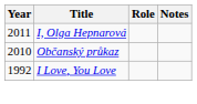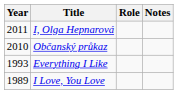+ row: 1993 | Everything I Like
I Love, You Love | Year: 1992 -> 1989
